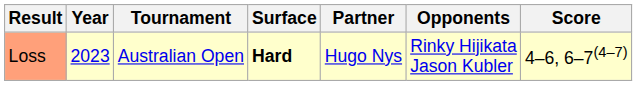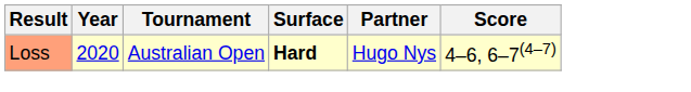- column: Opponents | Rinky Hijikata Jason Kubler
Loss | Year: 2023 -> 2020
